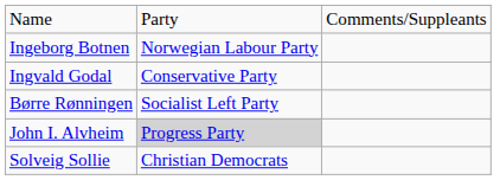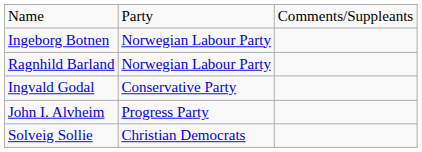+ row: Ragnhild Barland | Norwegian Labour Party
- row: Børre Rønningen | Socialist Left Party
John I. Alvheim | column 2: lightgrey background -> no background
